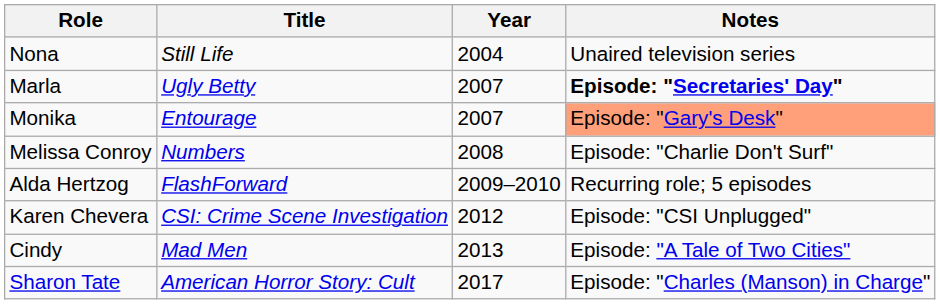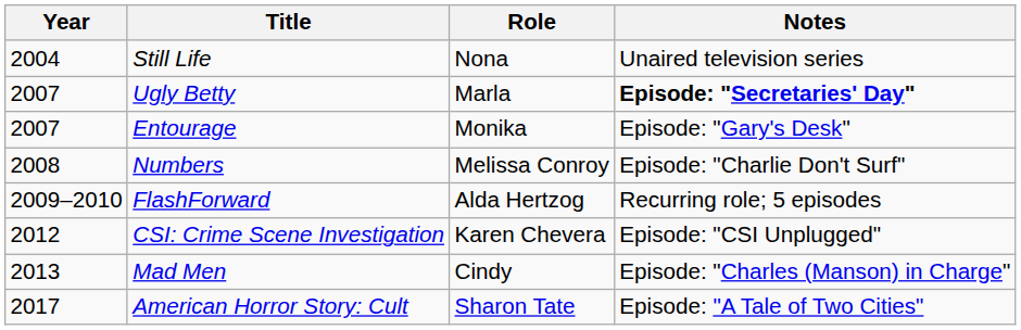columns swapped: Year <-> Role
Entourage | Notes: lightsalmon background -> no background
Mad Men | Notes: Episode: "A Tale of Two Cities" -> Episode: "Charles (Manson) in Charge"
American Horror Story: Cult | Notes: Episode: "Charles (Manson) in Charge" -> Episode: "A Tale of Two Cities"
